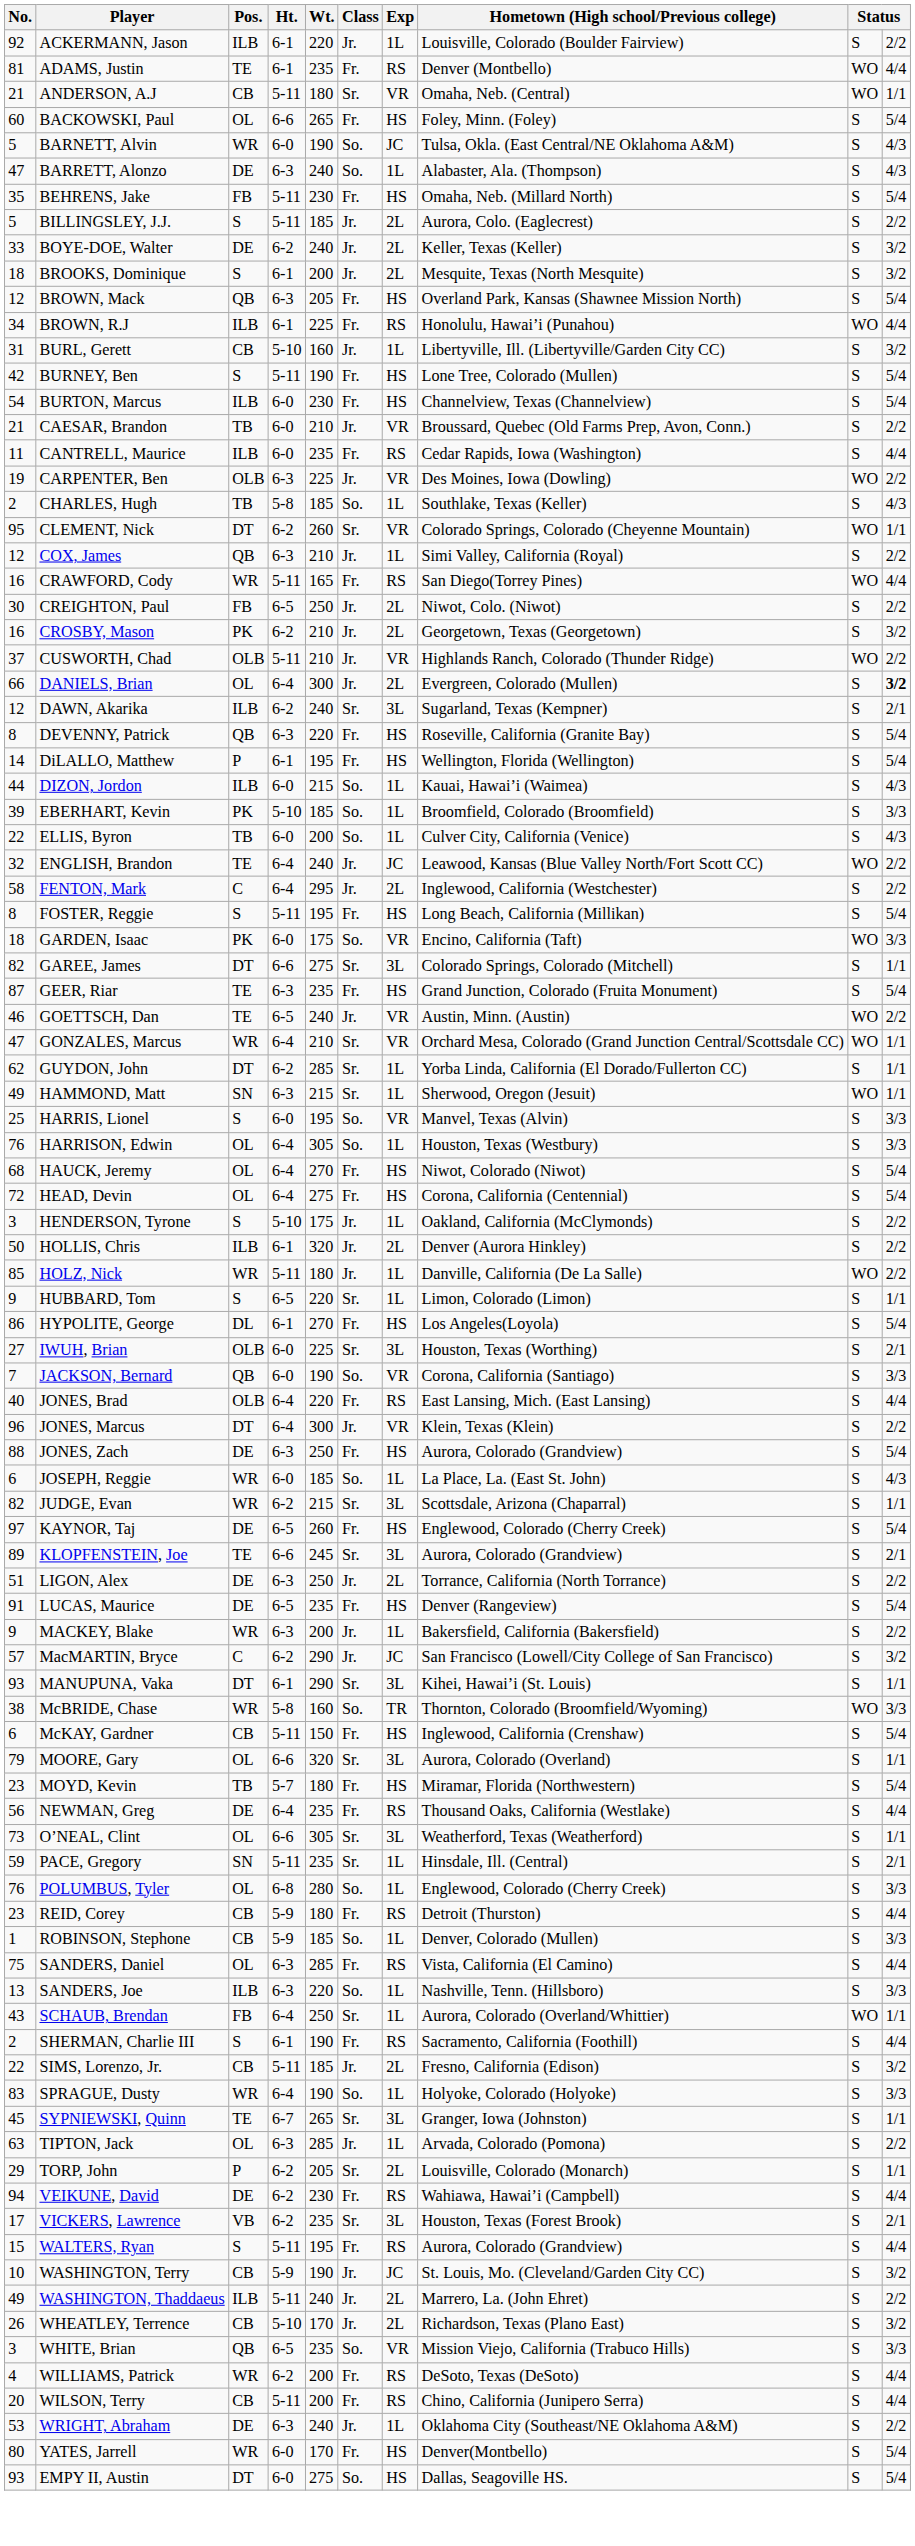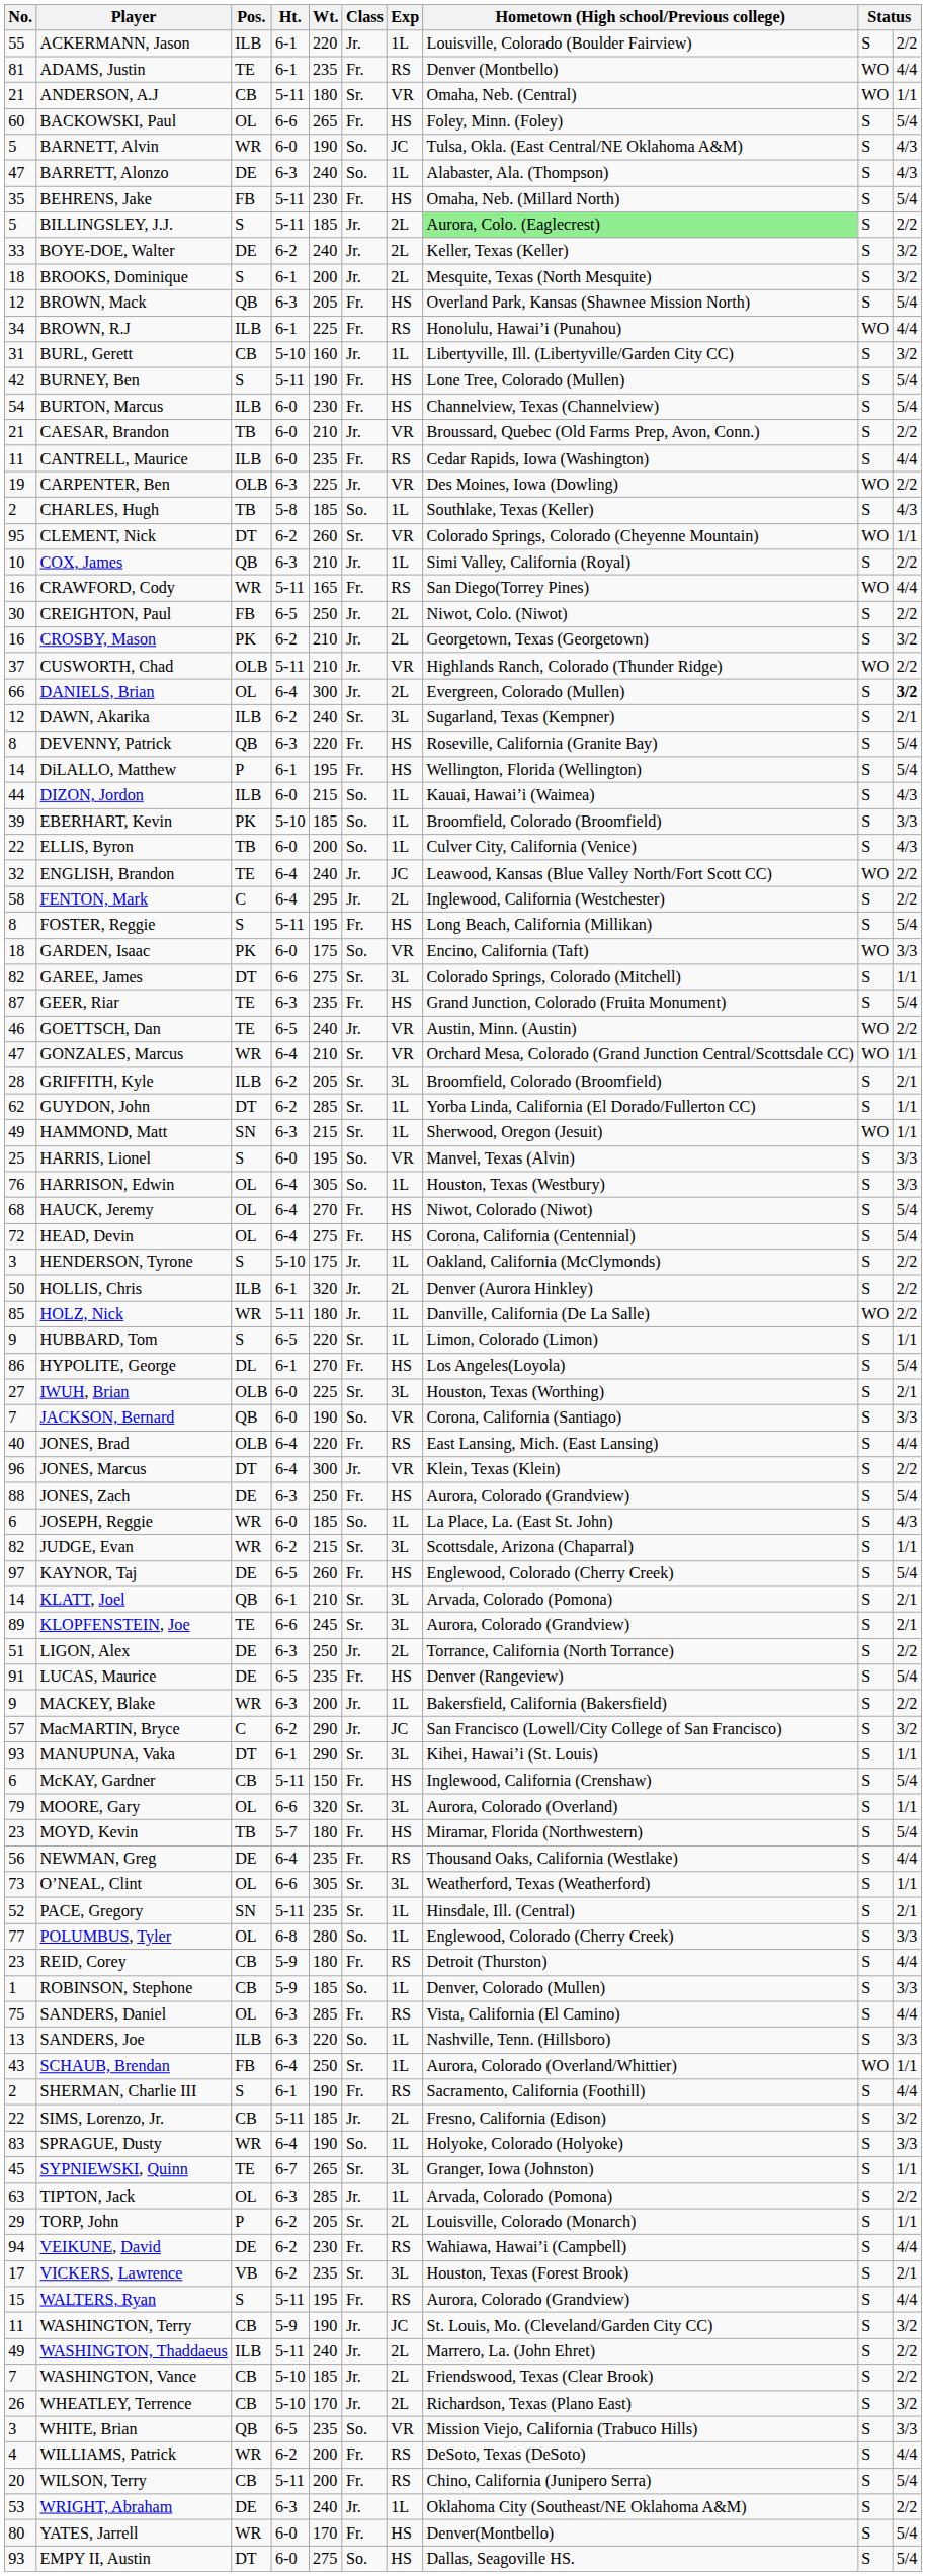ACKERMANN, Jason | No.: 92 -> 55
BILLINGSLEY, J.J. | Hometown (High school/Previous college): no background -> lightgreen background
COX, James | No.: 12 -> 10
+ row: 28 | GRIFFITH, Kyle | ILB | 6-2 | 205 | Sr. | 3L | Broomfield, Colorado (Broomfield) | S | 2/1
+ row: 14 | KLATT, Joel | QB | 6-1 | 210 | Sr. | 3L | Arvada, Colorado (Pomona) | S | 2/1
- row: 38 | McBRIDE, Chase | WR | 5-8 | 160 | So. | TR | Thornton, Colorado (Broomfield/Wyoming) | WO | 3/3
PACE, Gregory | No.: 59 -> 52
POLUMBUS, Tyler | No.: 76 -> 77
WASHINGTON, Terry | No.: 10 -> 11
+ row: 7 | WASHINGTON, Vance | CB | 5-10 | 185 | Jr. | 2L | Friendswood, Texas (Clear Brook) | S | 2/2
WILSON, Terry | column 10: 4/4 -> 5/4
